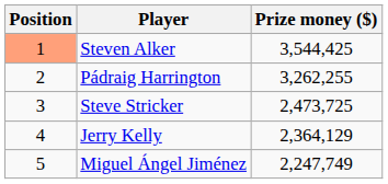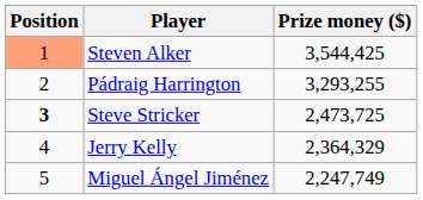Pádraig Harrington | Prize money ($): 3,262,255 -> 3,293,255
Steve Stricker | Position: normal -> bold
Jerry Kelly | Prize money ($): 2,364,129 -> 2,364,329
